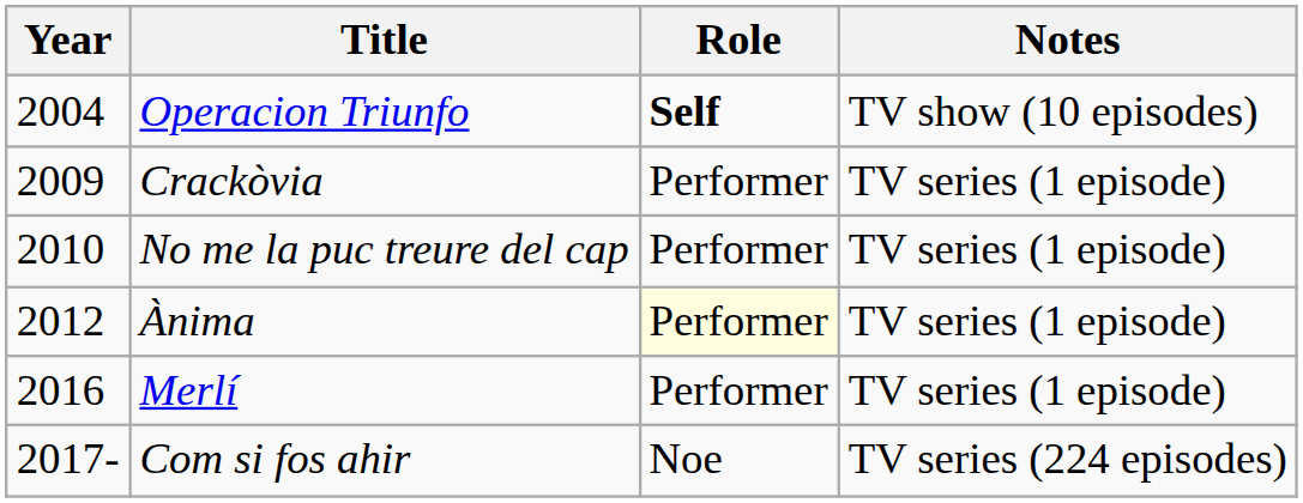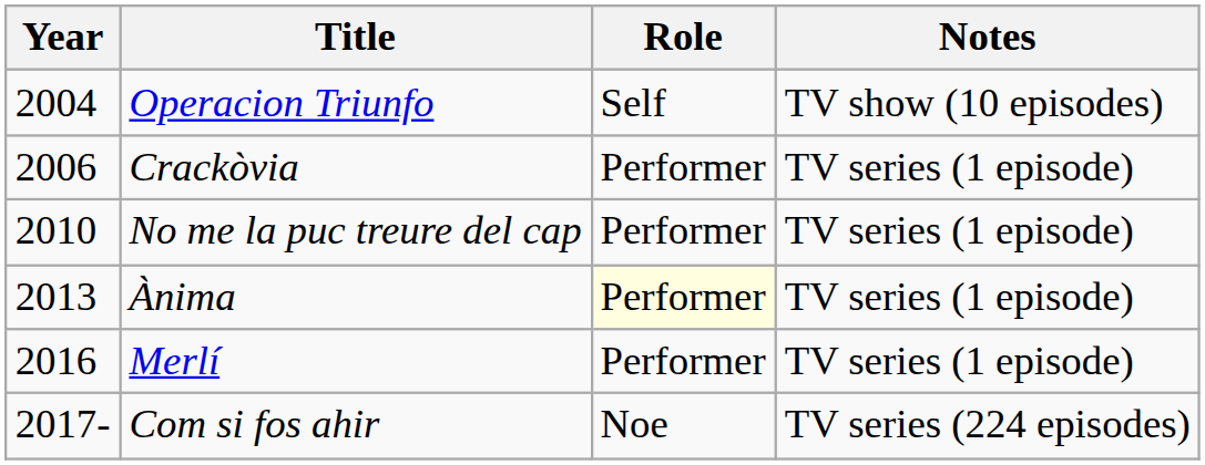Operacion Triunfo | Role: bold -> normal
Crackòvia | Year: 2009 -> 2006
Ànima | Year: 2012 -> 2013
